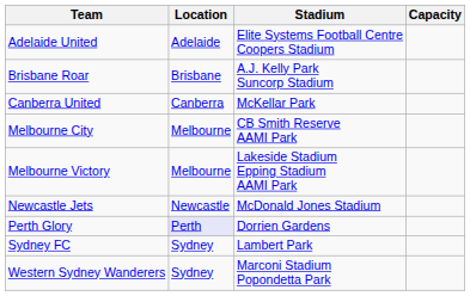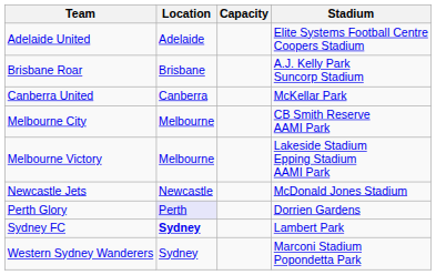columns swapped: Stadium <-> Capacity
Sydney FC | Location: normal -> bold
